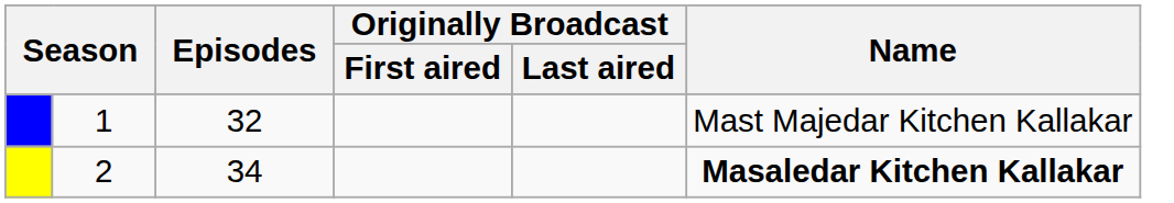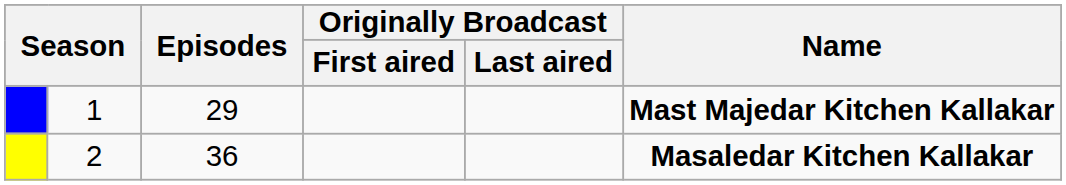1 | Episodes: 32 -> 29
1 | Name: normal -> bold
2 | Episodes: 34 -> 36
